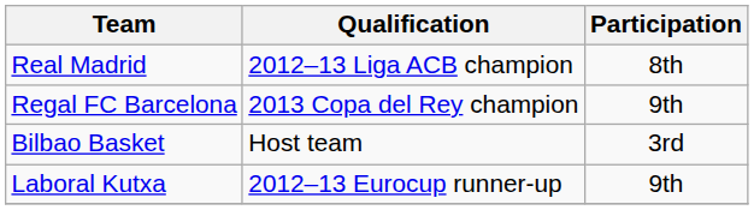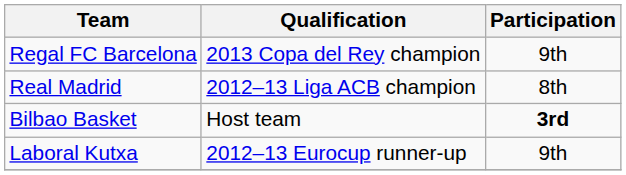rows swapped: Real Madrid <-> Regal FC Barcelona
Bilbao Basket | Participation: normal -> bold
